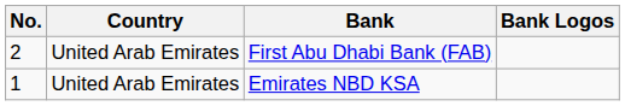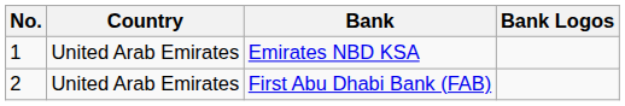rows swapped: Emirates NBD KSA <-> First Abu Dhabi Bank (FAB)
